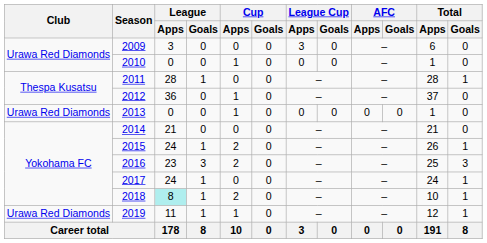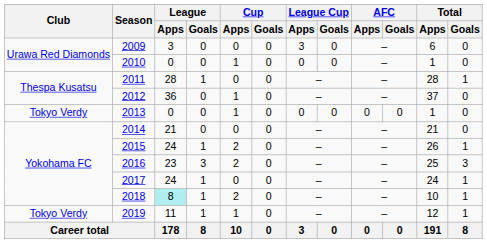2013 | Club: Urawa Red Diamonds -> Tokyo Verdy
2019 | Club: Urawa Red Diamonds -> Tokyo Verdy
